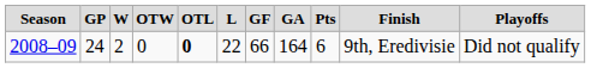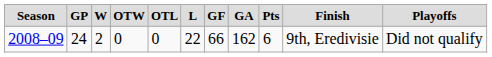2008–09 | column 5: bold -> normal
2008–09 | column 8: 164 -> 162
